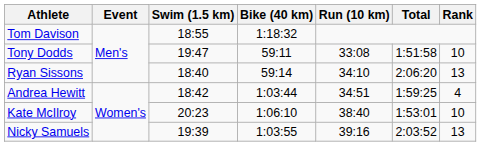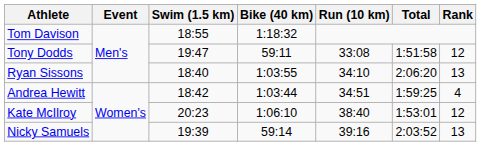Tony Dodds | Rank: 10 -> 12
Ryan Sissons | Bike (40 km): 59:14 -> 1:03:55
Kate McIlroy | Rank: 10 -> 12
Nicky Samuels | Bike (40 km): 1:03:55 -> 59:14
